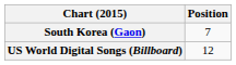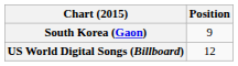South Korea (Gaon) | Position: 7 -> 9
